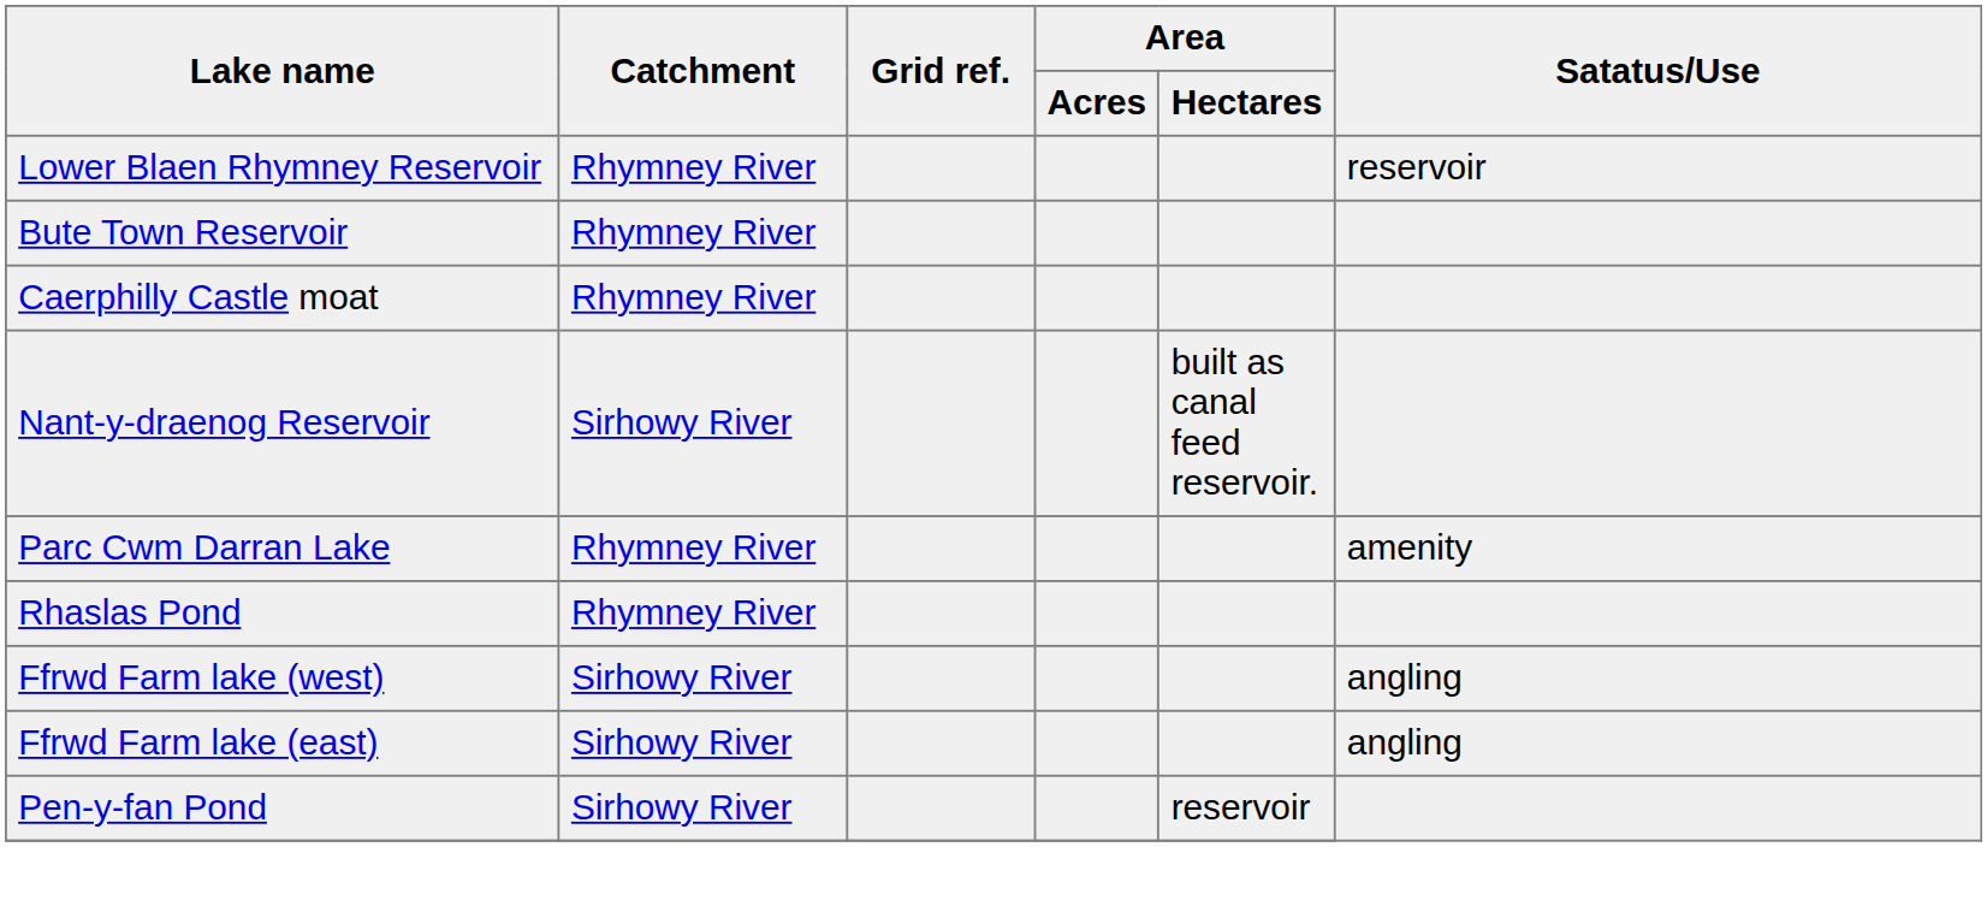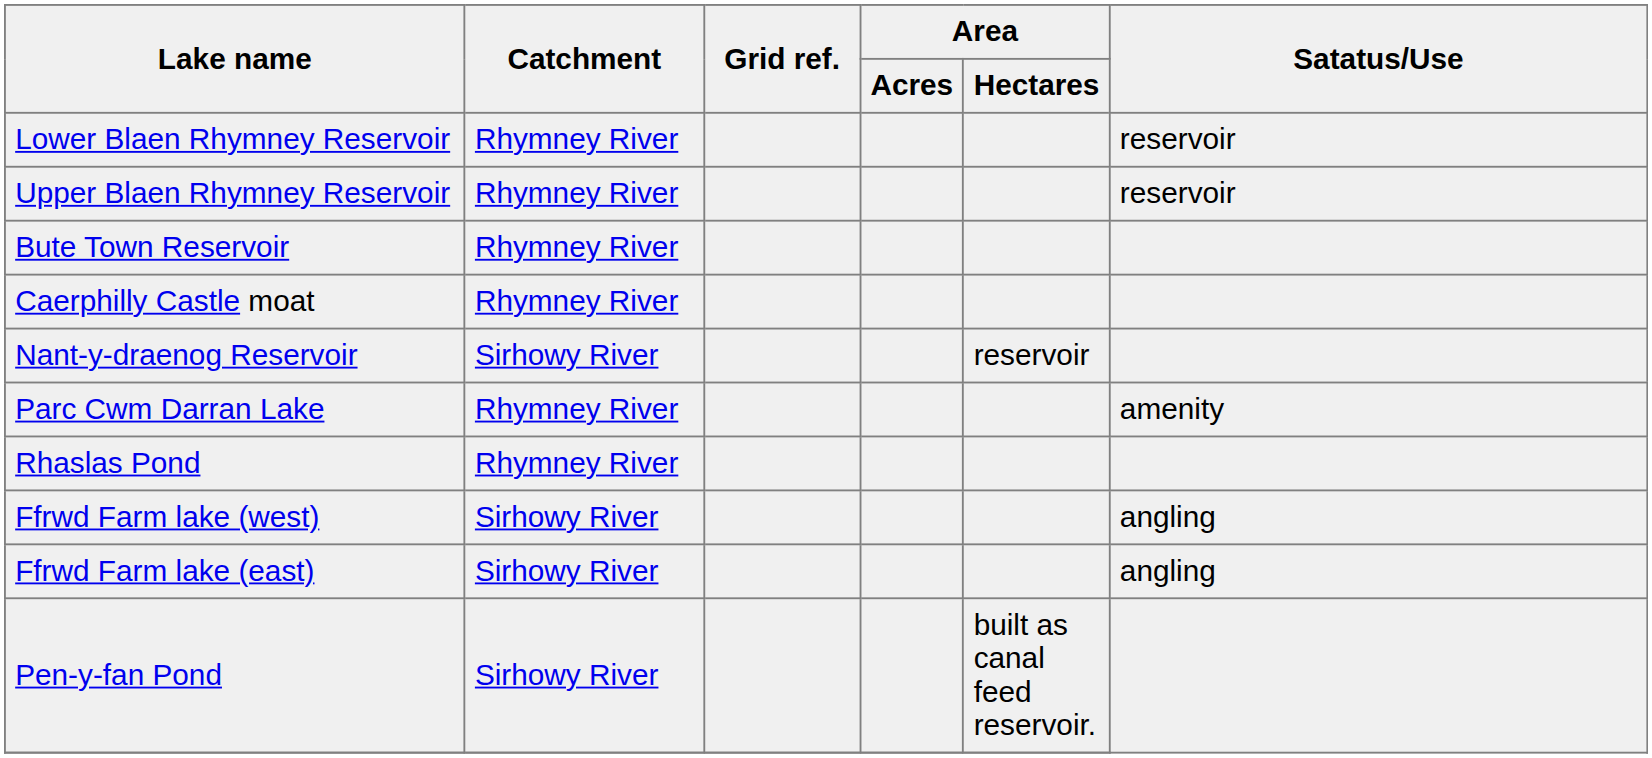+ row: Upper Blaen Rhymney Reservoir | Rhymney River | reservoir
Nant-y-draenog Reservoir | Area / Hectares: built as canal feed reservoir. -> reservoir
Pen-y-fan Pond | Area / Hectares: reservoir -> built as canal feed reservoir.
